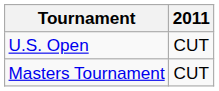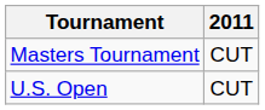rows swapped: Masters Tournament <-> U.S. Open
